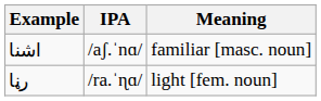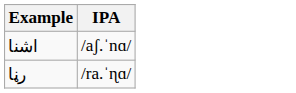- column: Meaning | familiar [masc. noun] | light [fem. noun]
